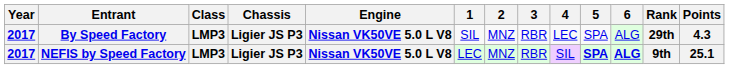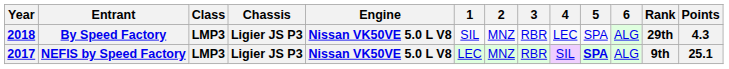By Speed Factory | Year: 2017 -> 2018
NEFIS by Speed Factory | 6: bold -> normal
